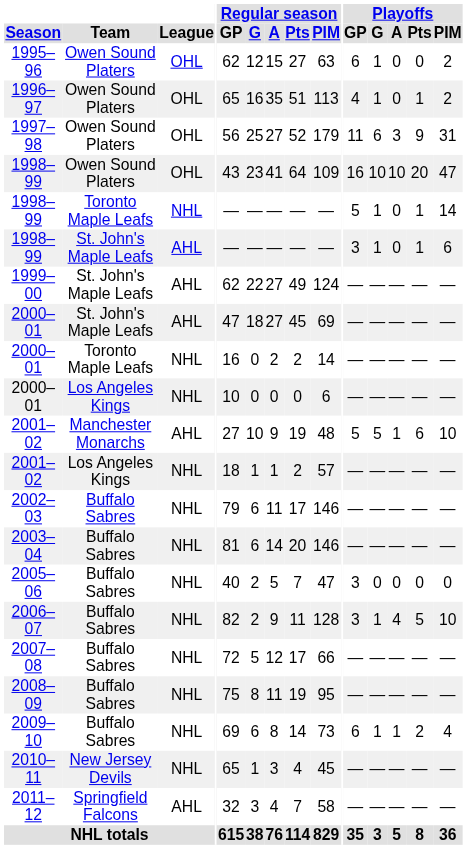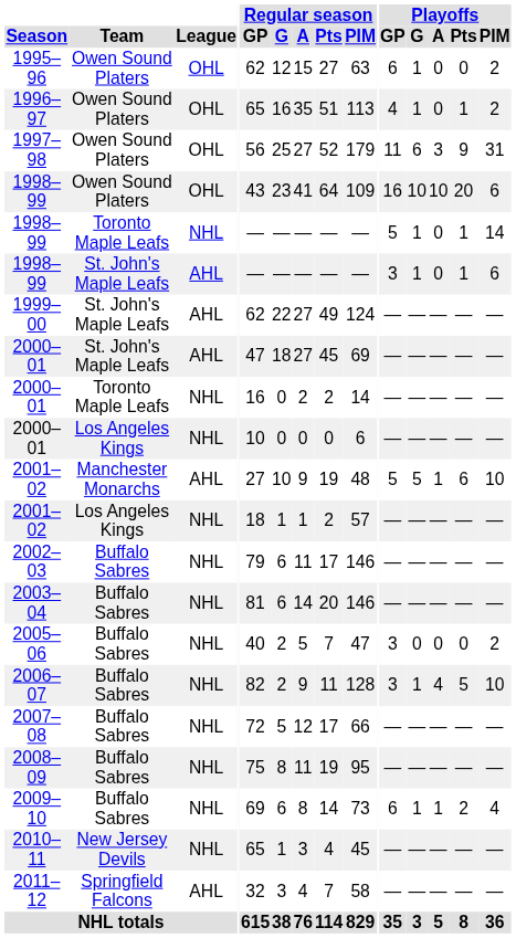1998–99 / Owen Sound Platers | Playoffs / PIM: 47 -> 6
2005–06 | Playoffs / PIM: 0 -> 2
